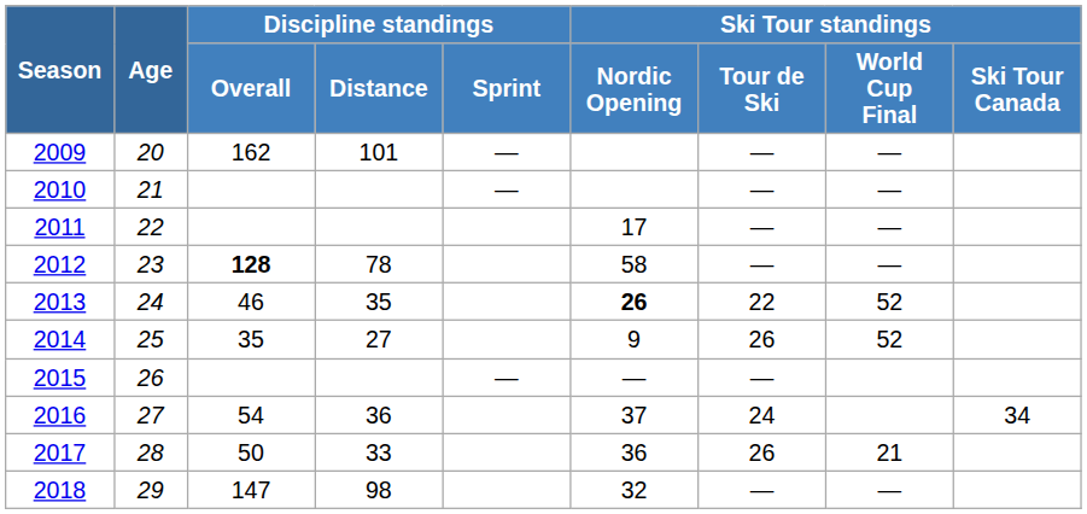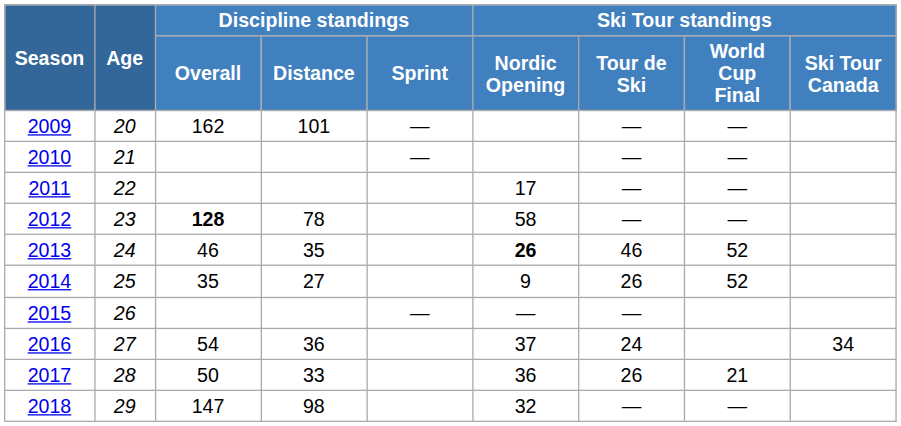2013 | Ski Tour standings / Tour de Ski: 22 -> 46
